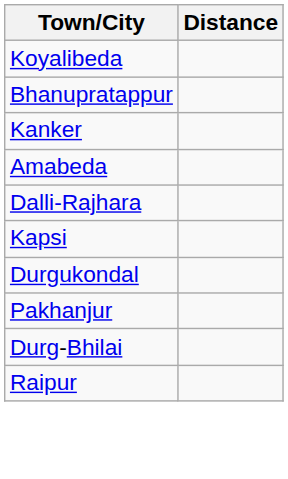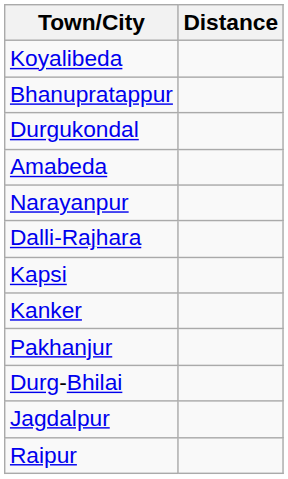rows swapped: Durgukondal <-> Kanker
+ row: Narayanpur
+ row: Jagdalpur
